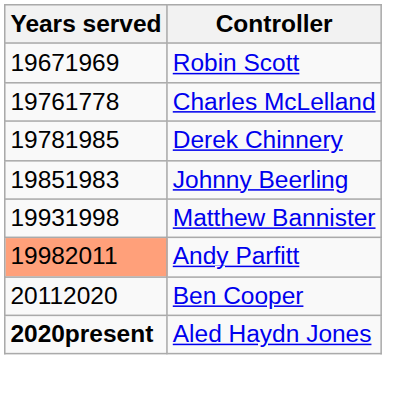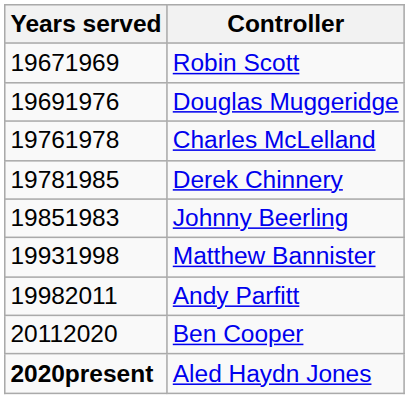+ row: 19691976 | Douglas Muggeridge
Charles McLelland | Years served: 19761778 -> 19761978
Andy Parfitt | Years served: lightsalmon background -> no background
